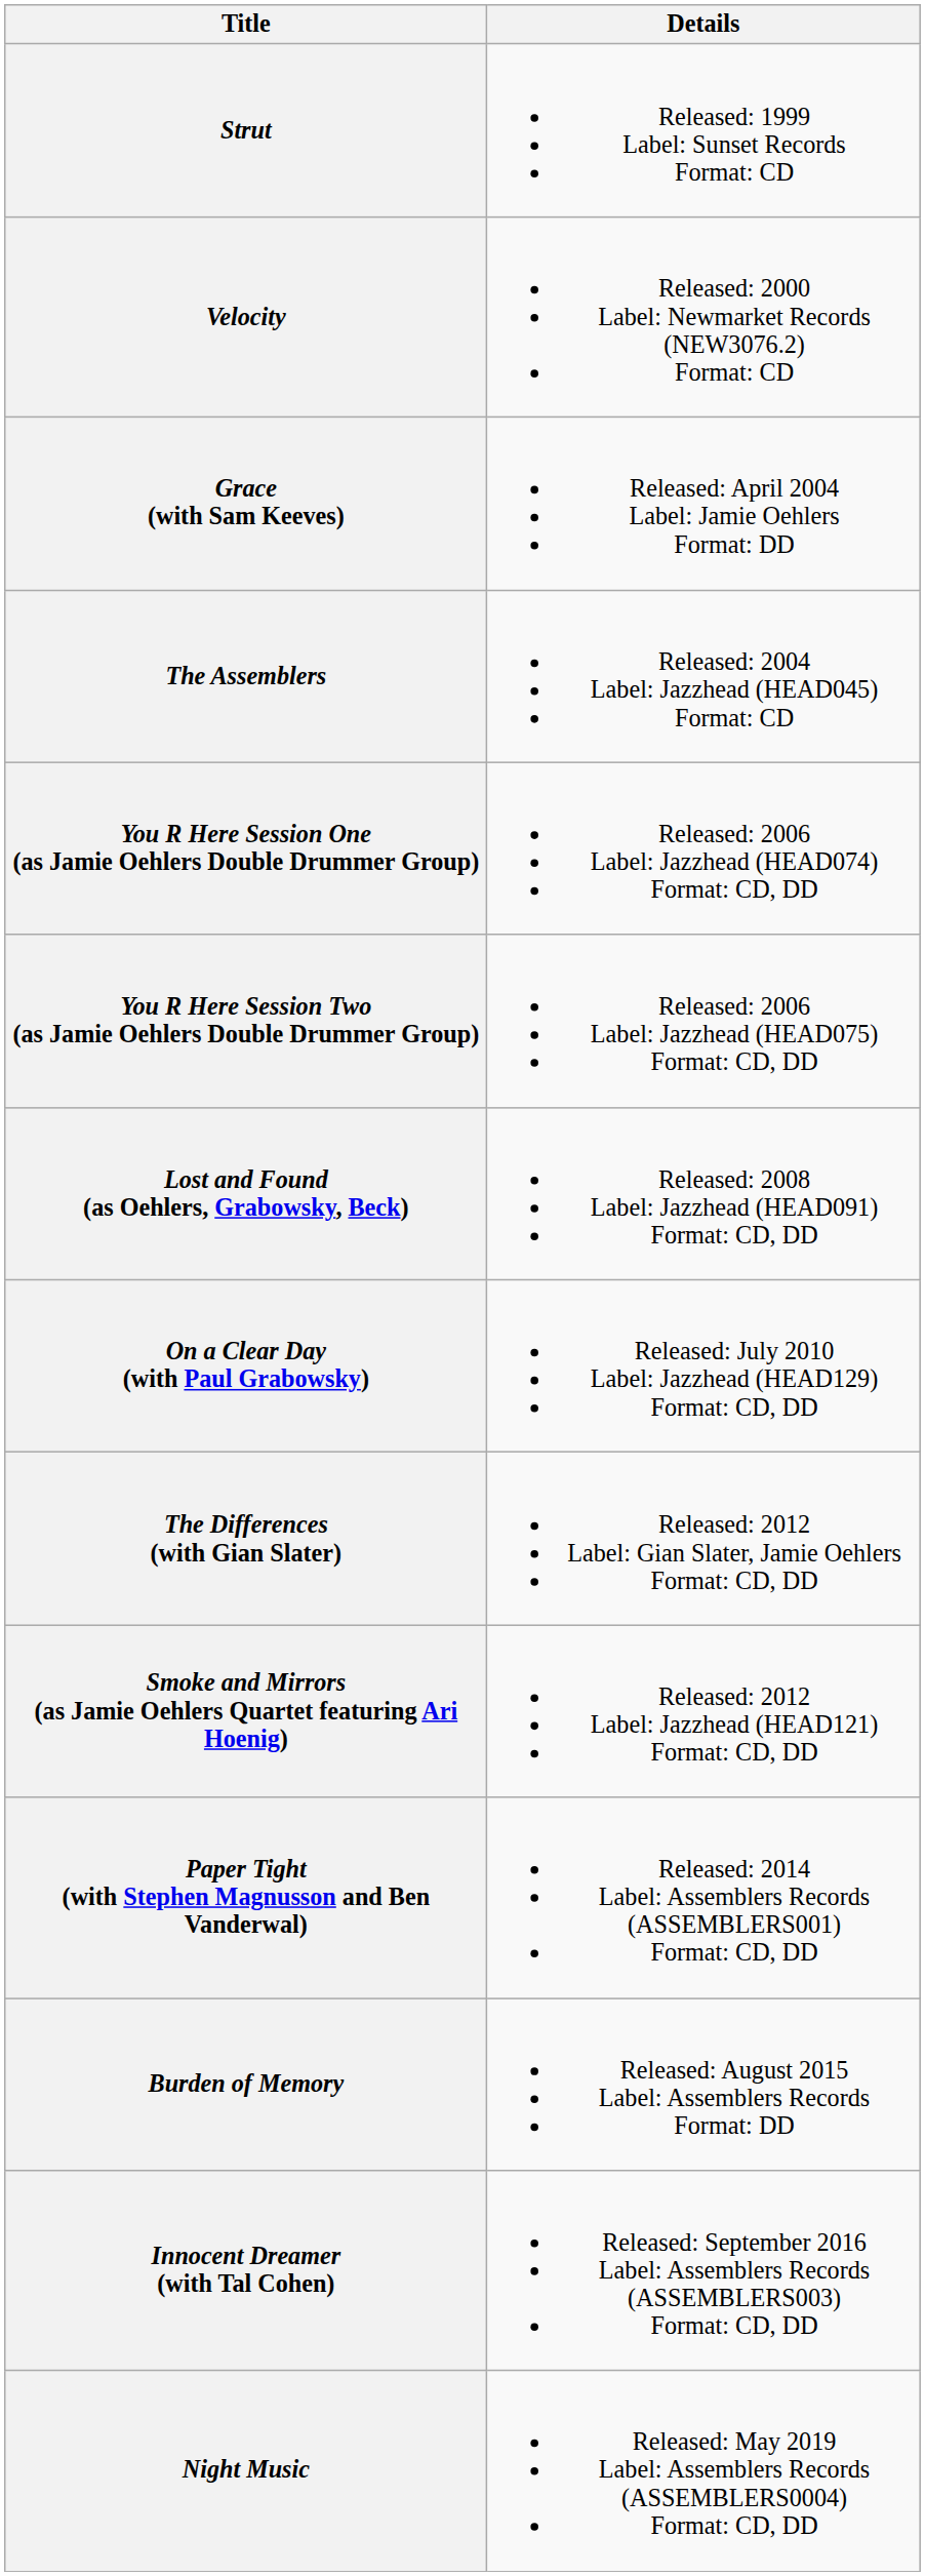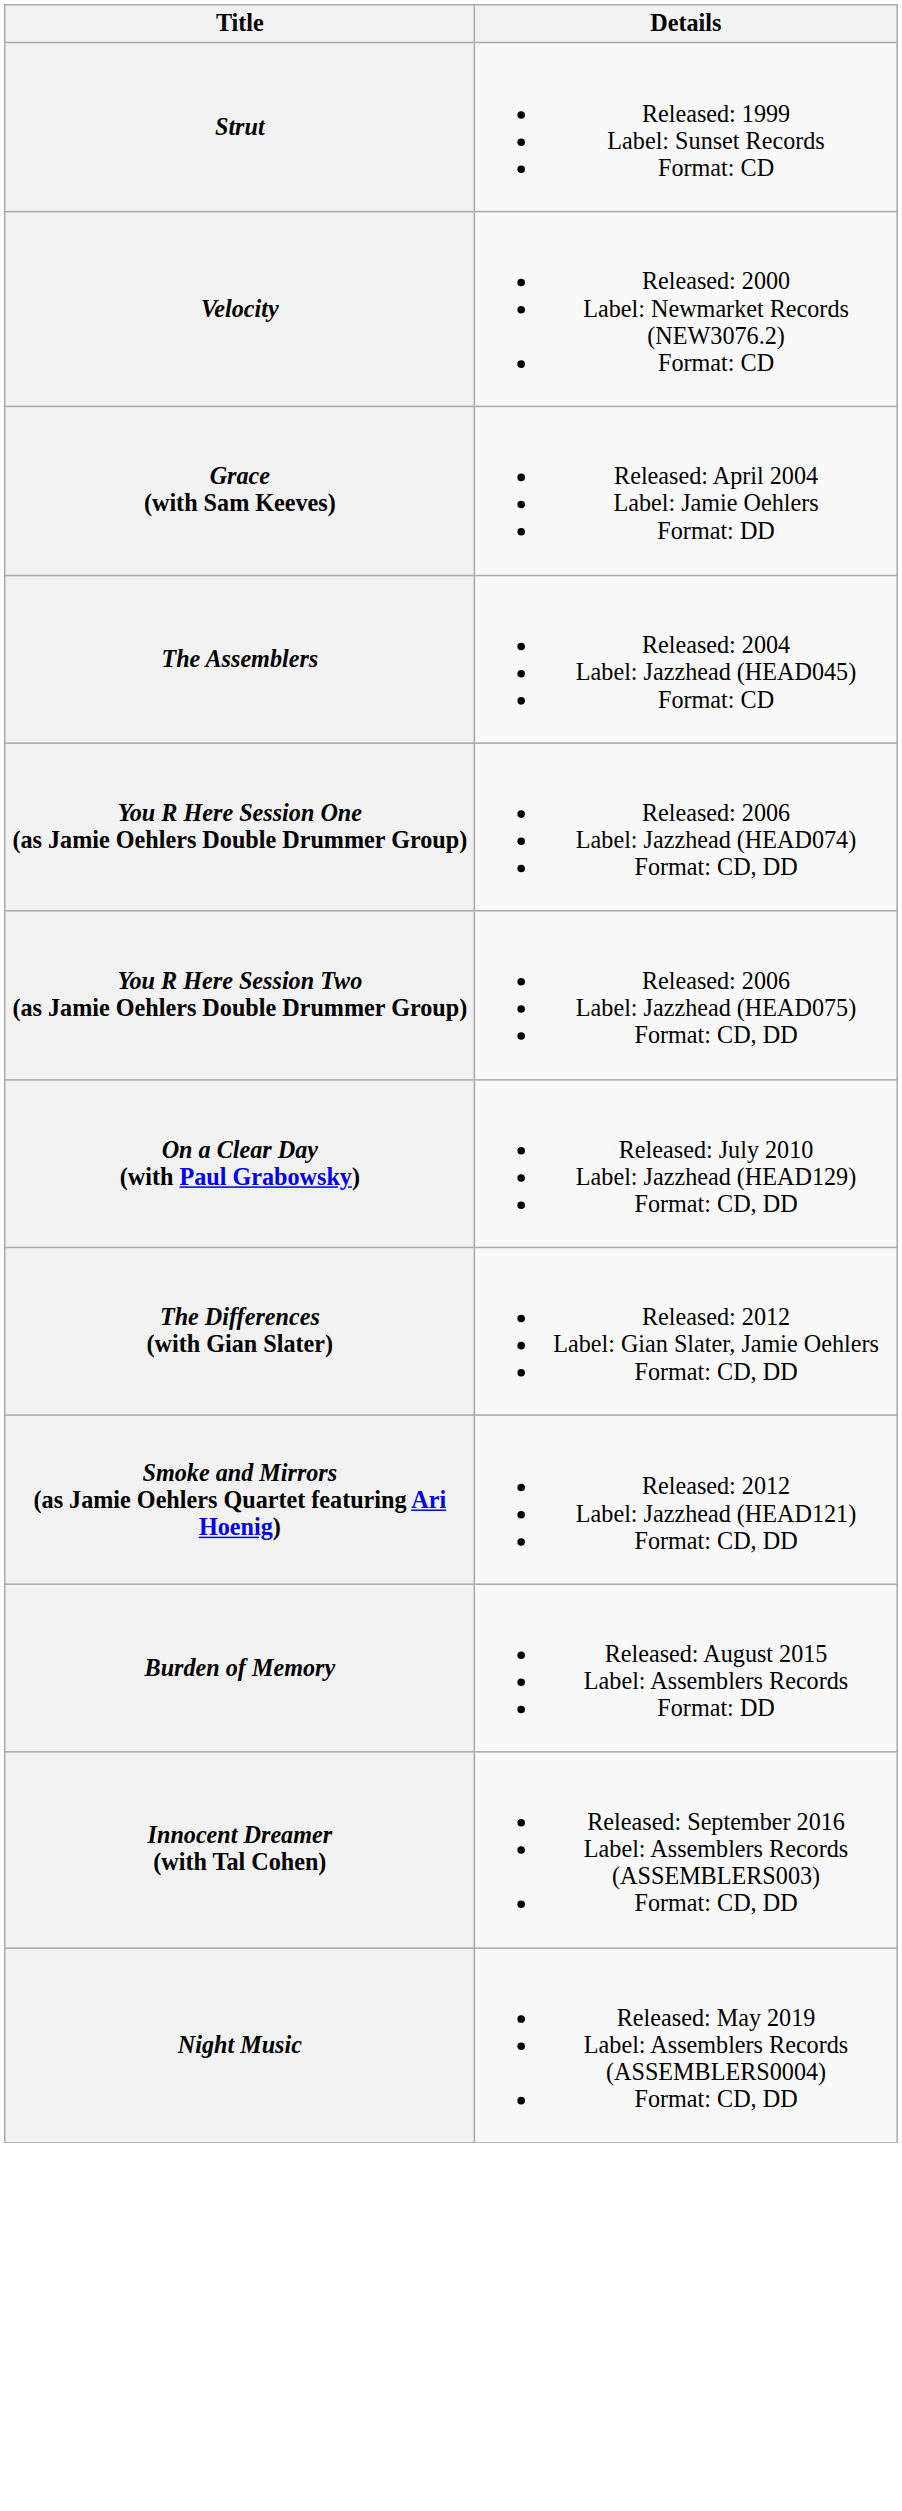- row: Lost and Found (as Oehlers, Grabowsky, Beck) | Released: 2008 Label: Jazzhead (HEAD091) Format: CD, DD
- row: Paper Tight (with Stephen Magnusson and Ben Vanderwal) | Released: 2014 Label: Assemblers Records (ASSEMBLERS001) Format: CD, DD
